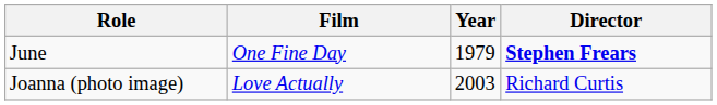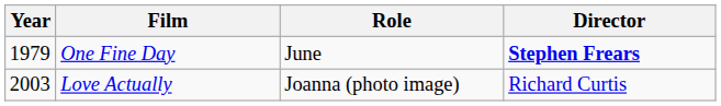columns swapped: Year <-> Role
